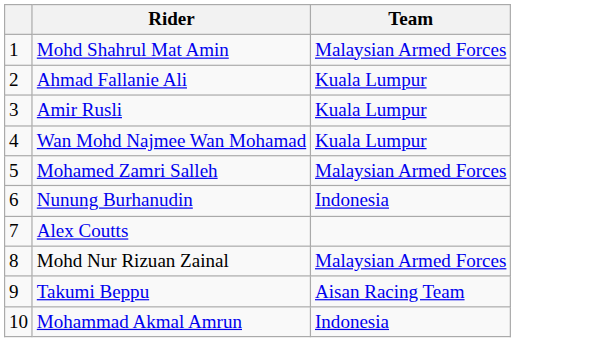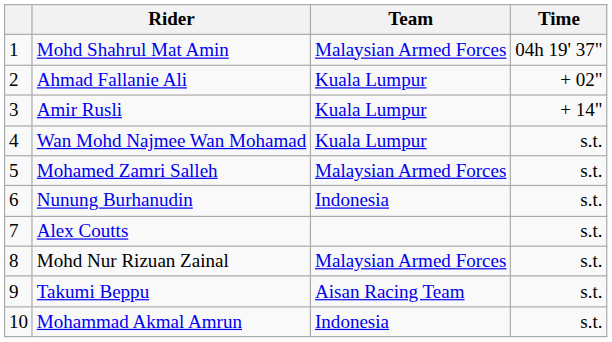+ column: Time | 04h 19' 37" | + 02" | + 14" | s.t. | s.t. | s.t. | s.t. | s.t. | s.t. | s.t.
